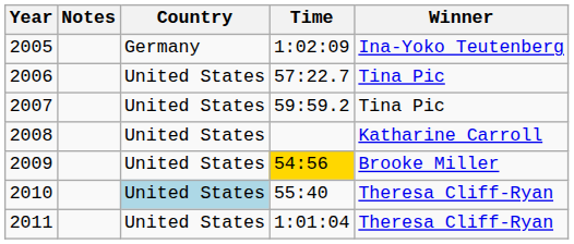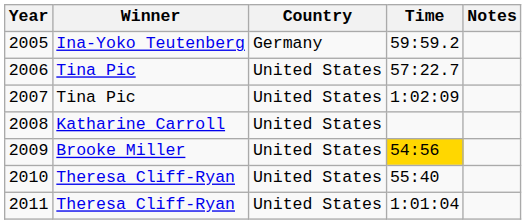columns swapped: Winner <-> Notes
2005 | Time: 1:02:09 -> 59:59.2
2007 | Time: 59:59.2 -> 1:02:09
2010 | Country: lightblue background -> no background
